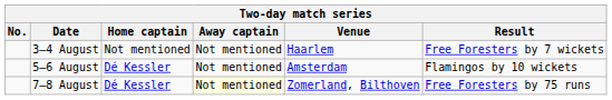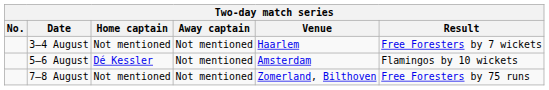7–8 August | Home captain: Dé Kessler -> Not mentioned
7–8 August | Away captain: lightyellow background -> no background
